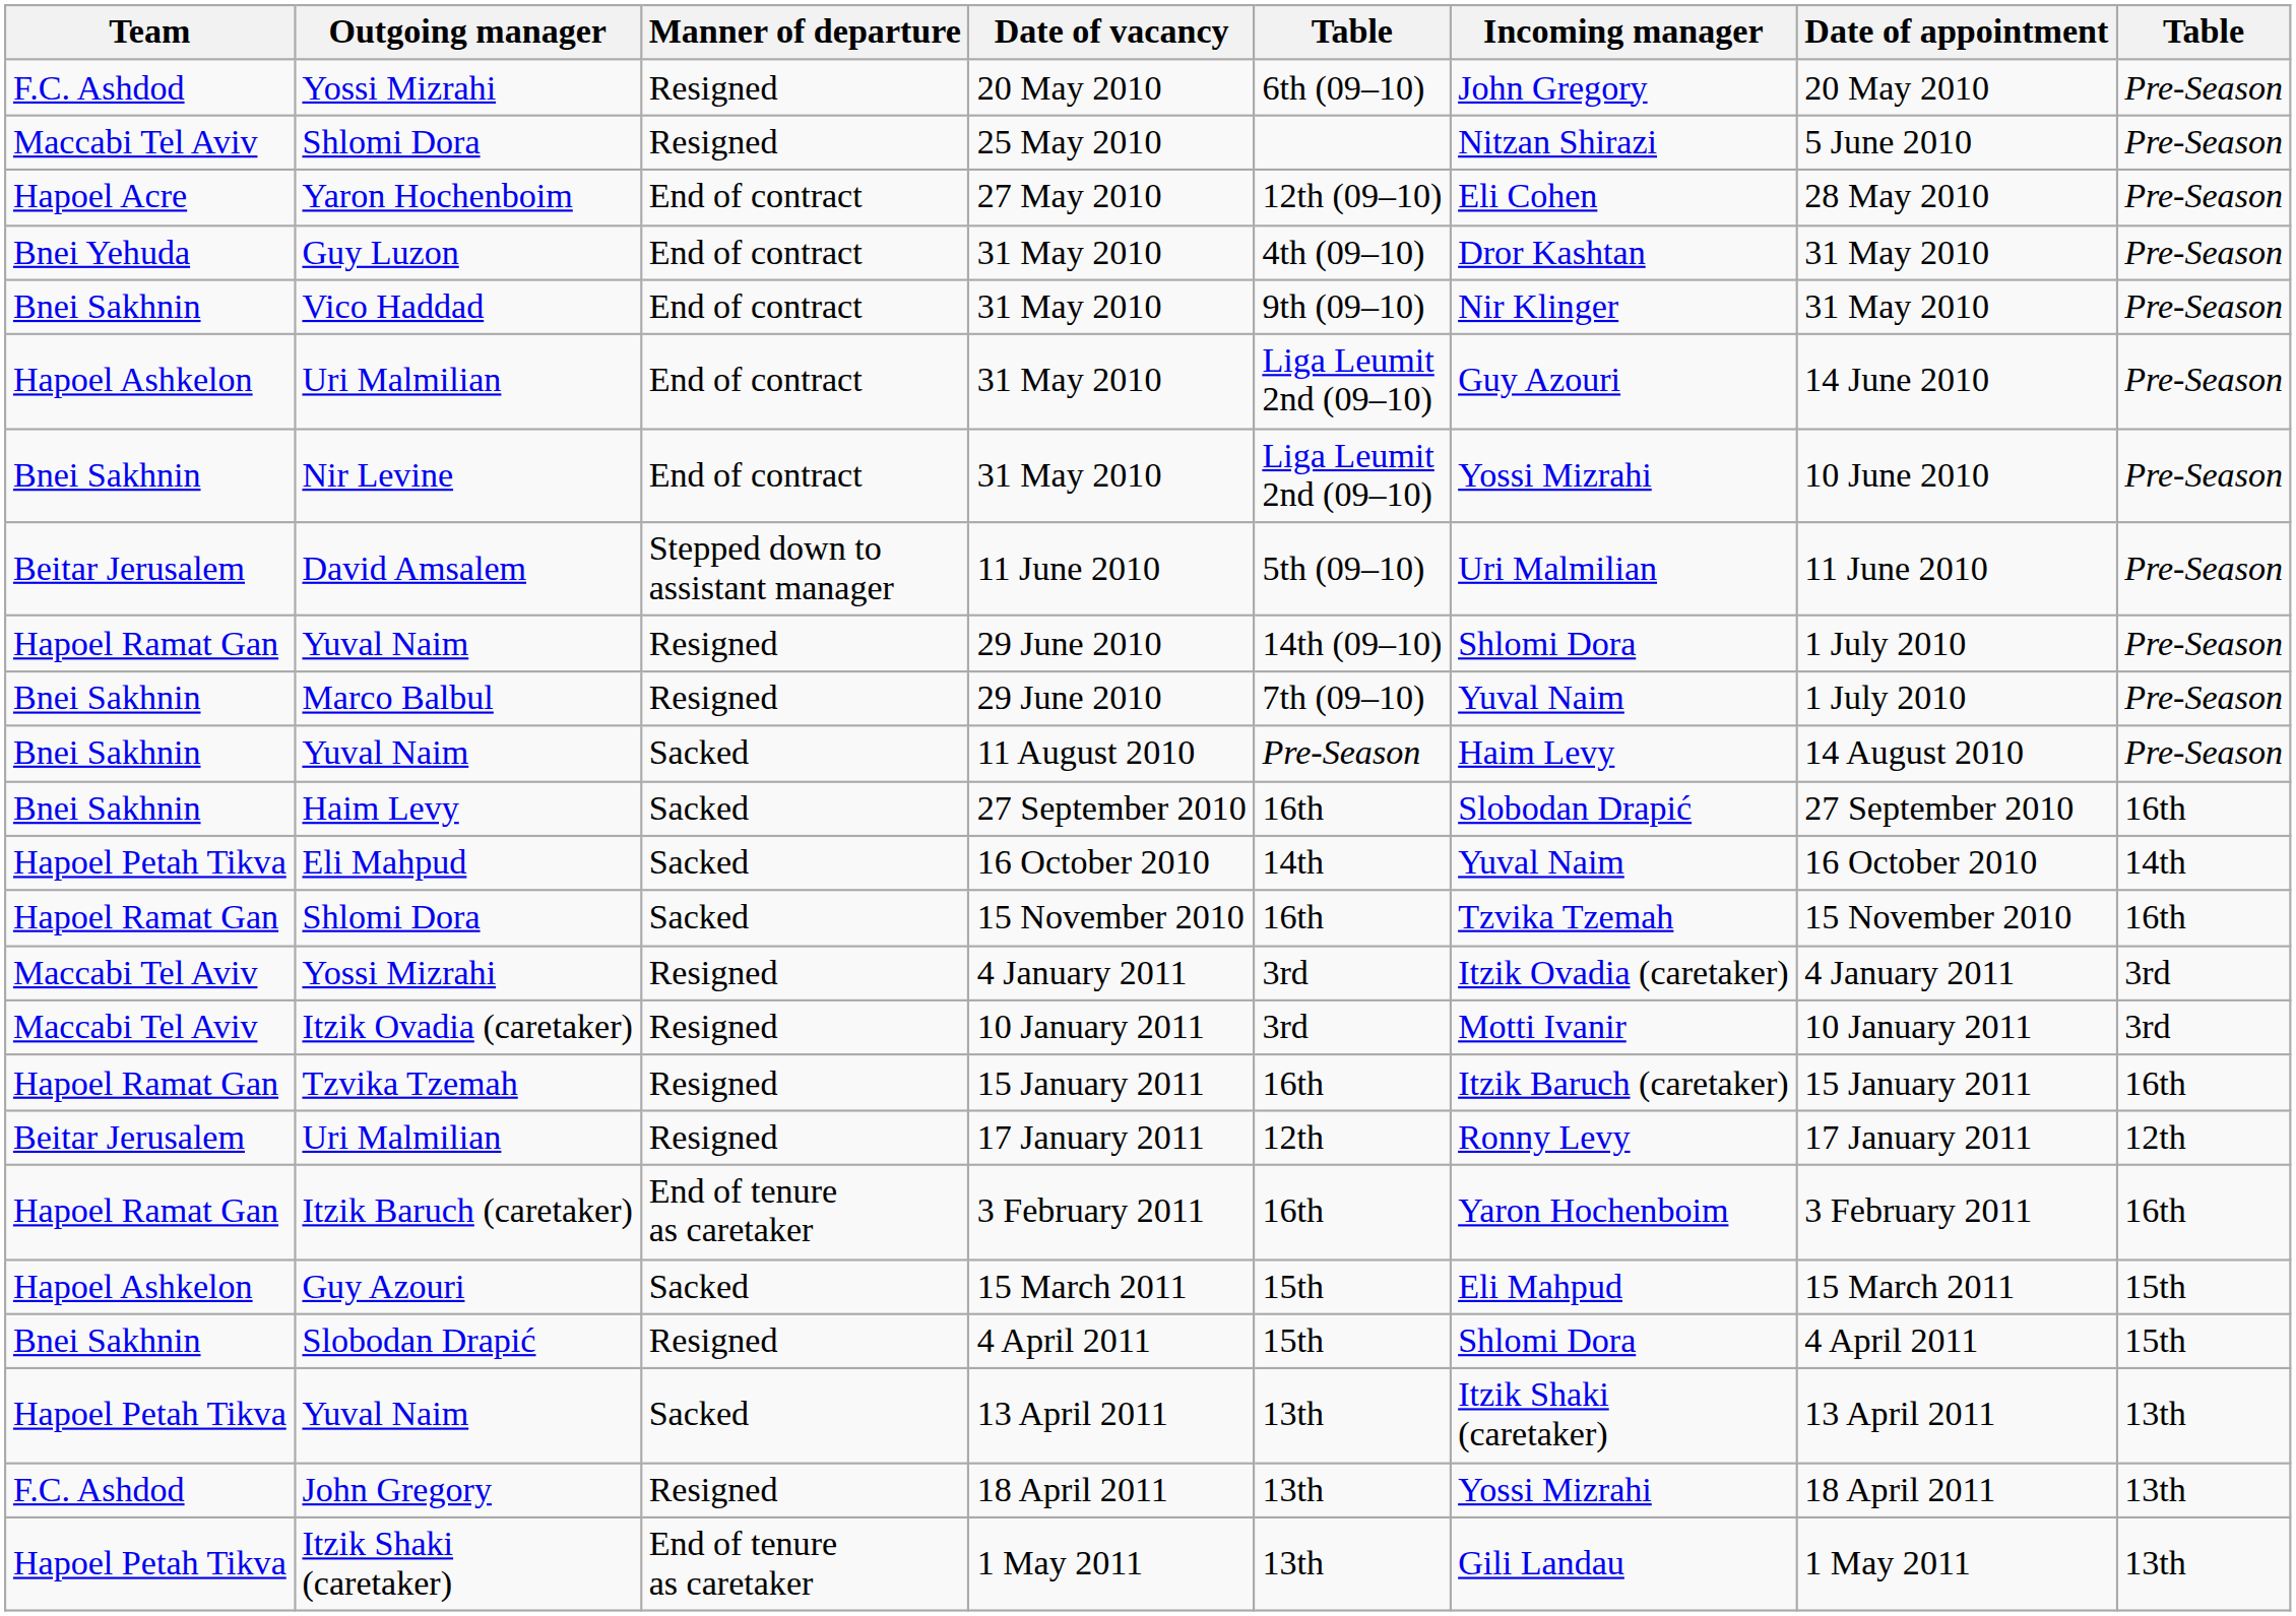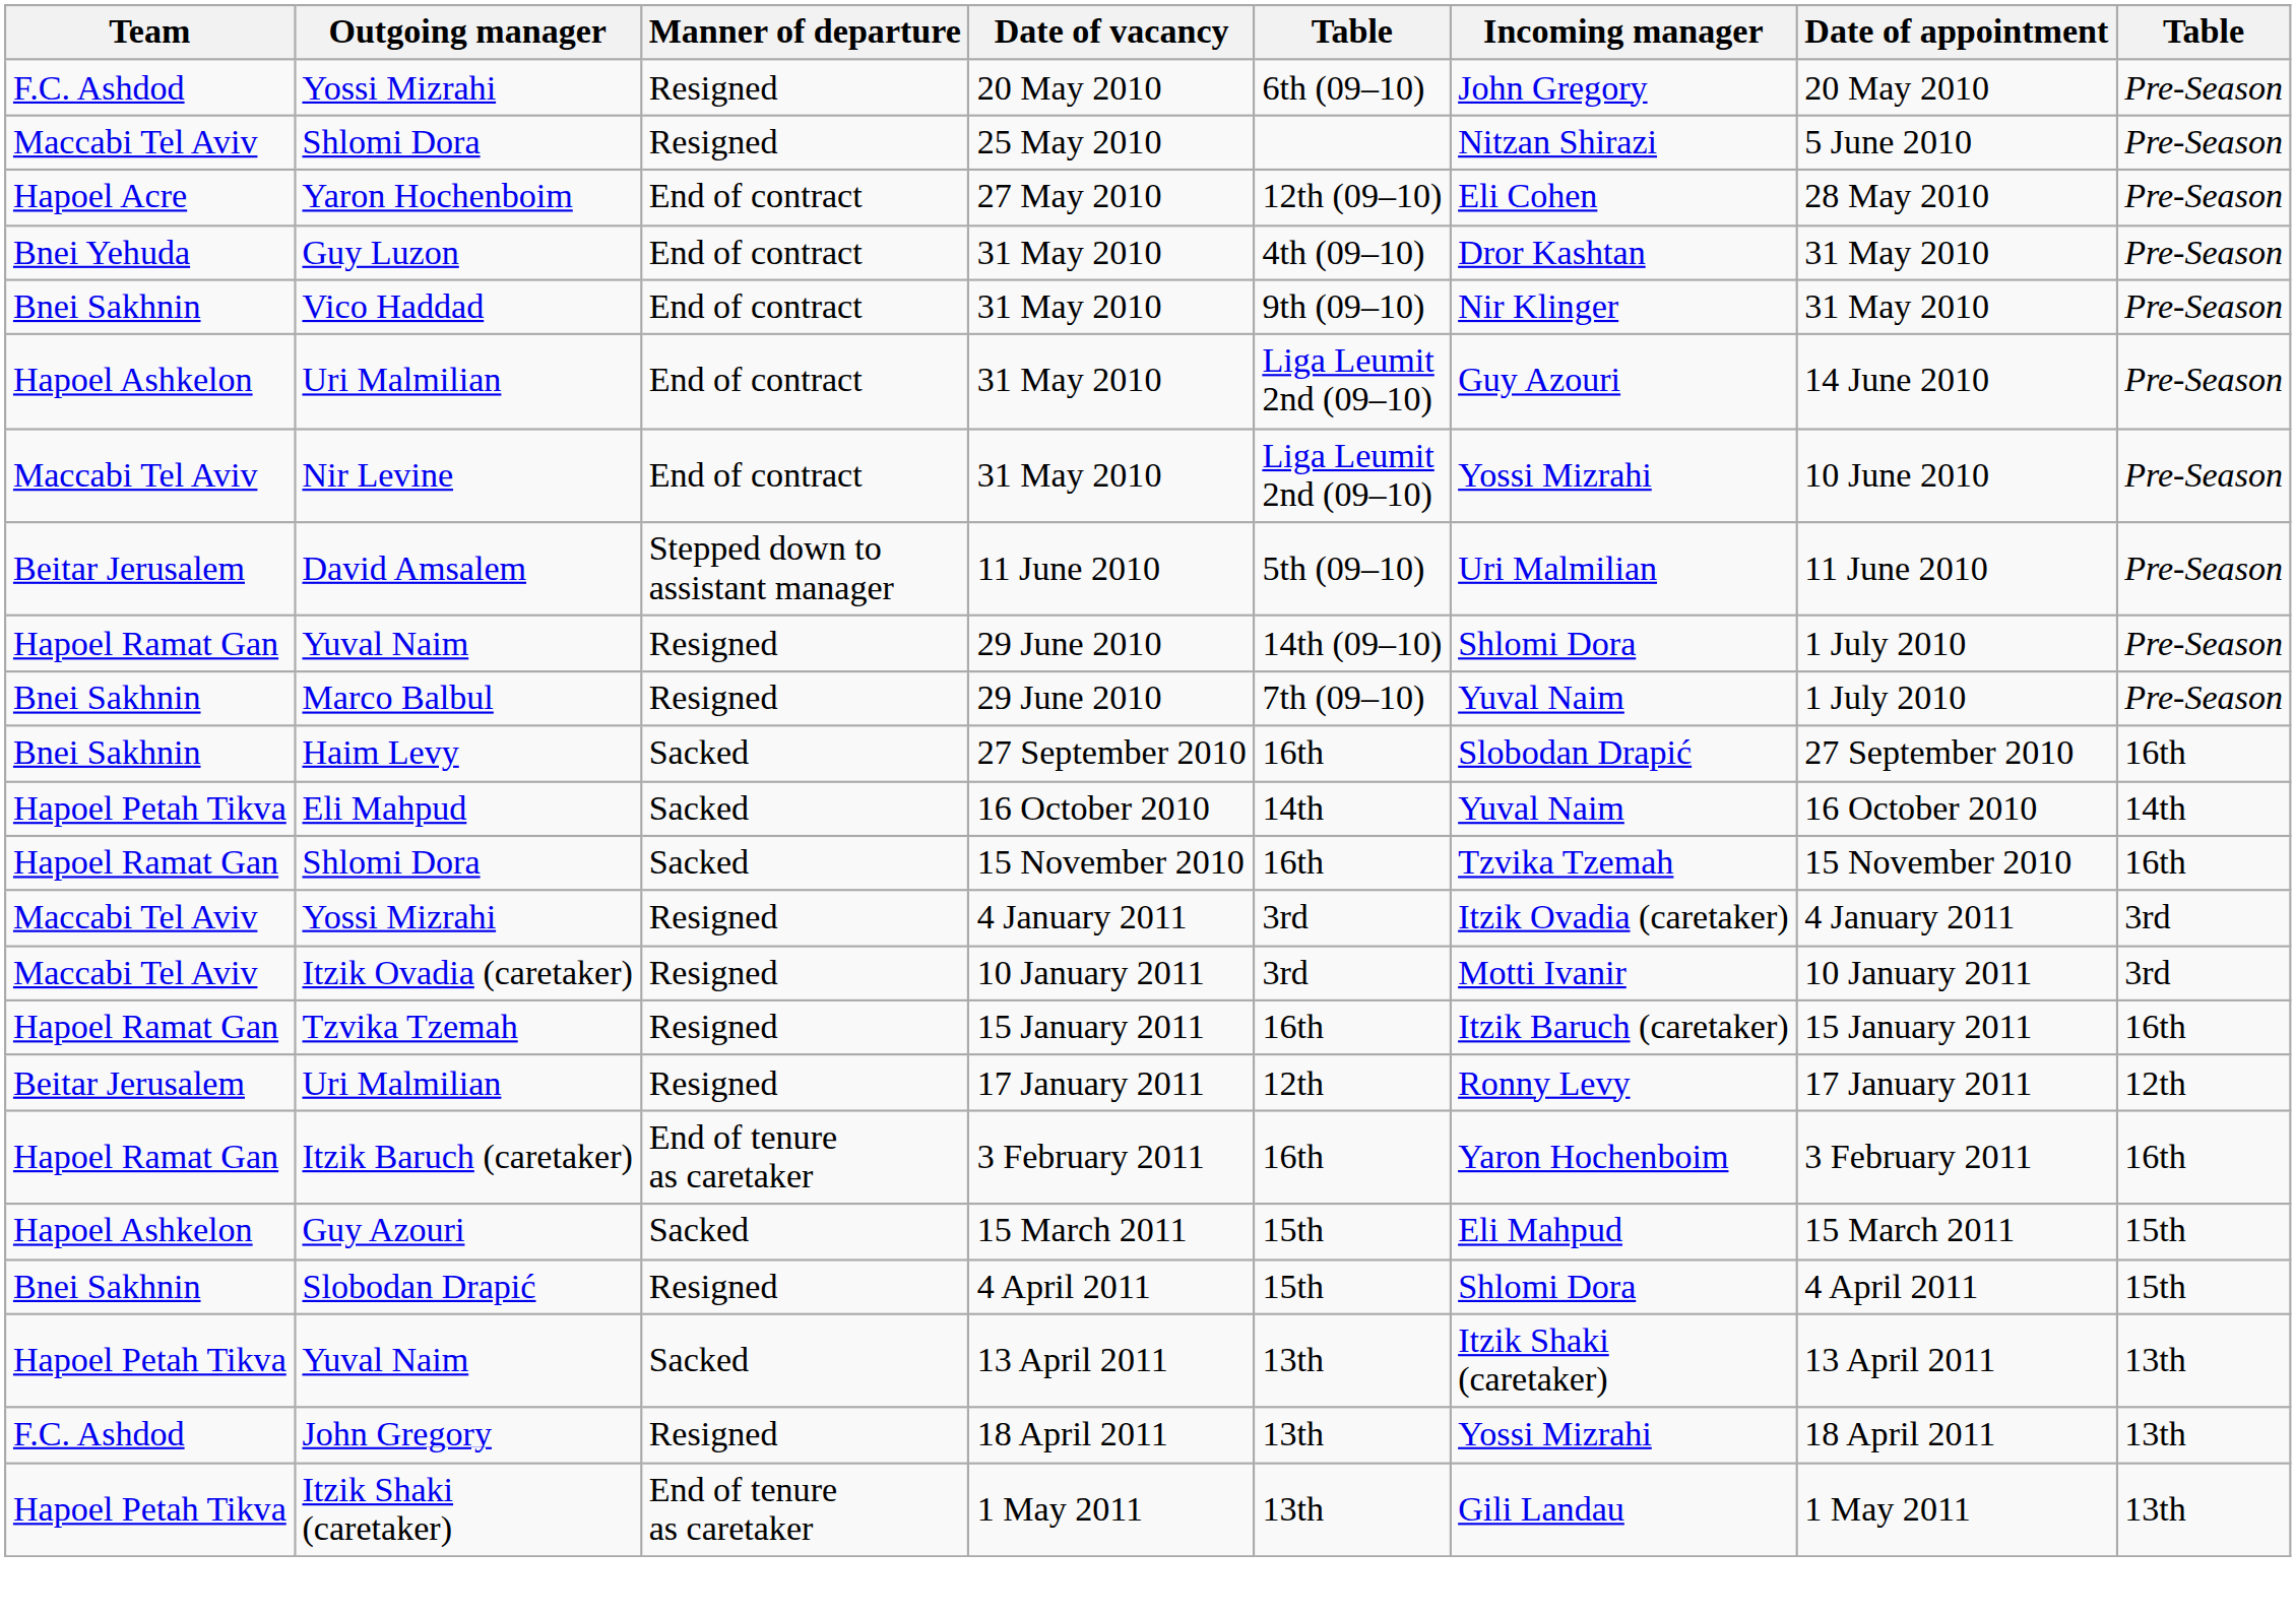Nir Levine / 31 May 2010 | Team: Bnei Sakhnin -> Maccabi Tel Aviv
- row: Bnei Sakhnin | Yuval Naim | Sacked | 11 August 2010 | Pre-Season | Haim Levy | 14 August 2010 | Pre-Season
